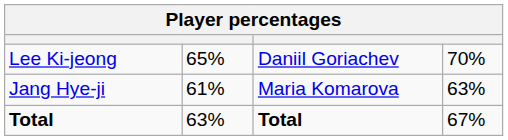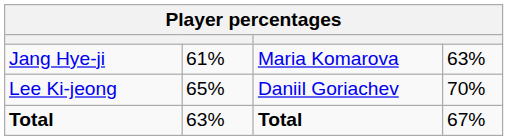rows swapped: Jang Hye-ji <-> Lee Ki-jeong
